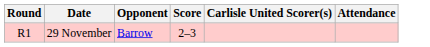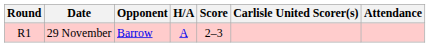+ column: H/A | A
